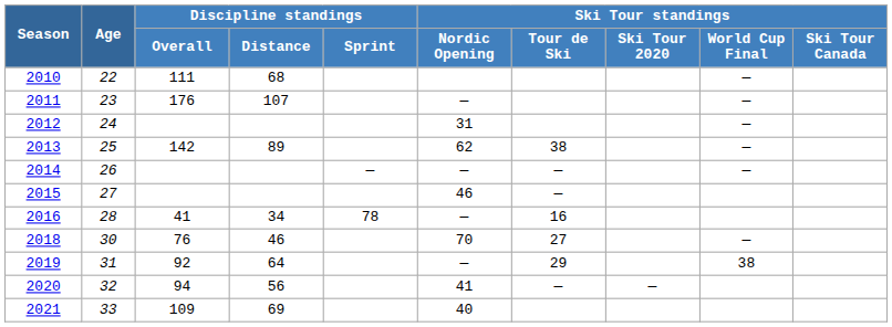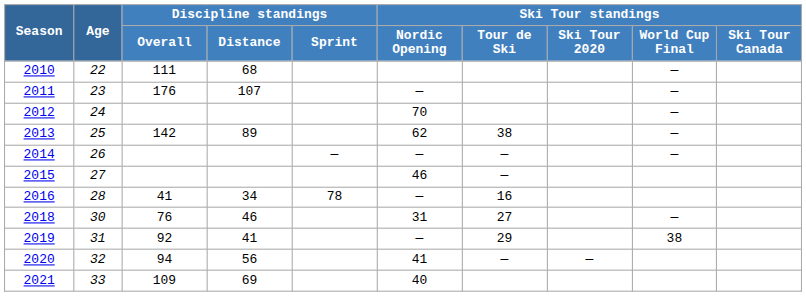2012 | Ski Tour standings / Nordic Opening: 31 -> 70
2018 | Ski Tour standings / Nordic Opening: 70 -> 31
2019 | Discipline standings / Distance: 64 -> 41
